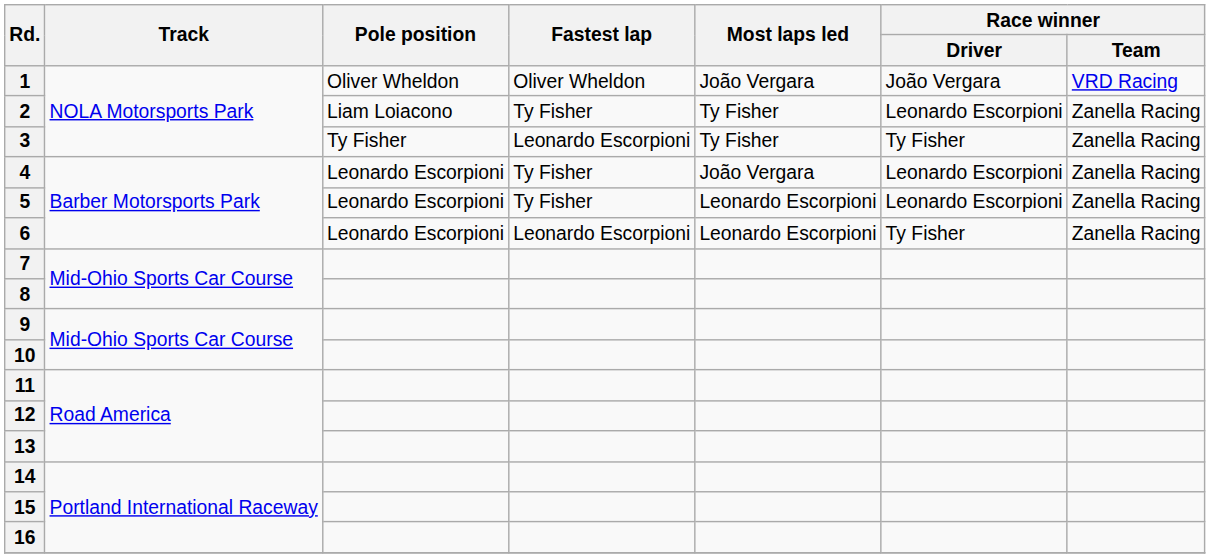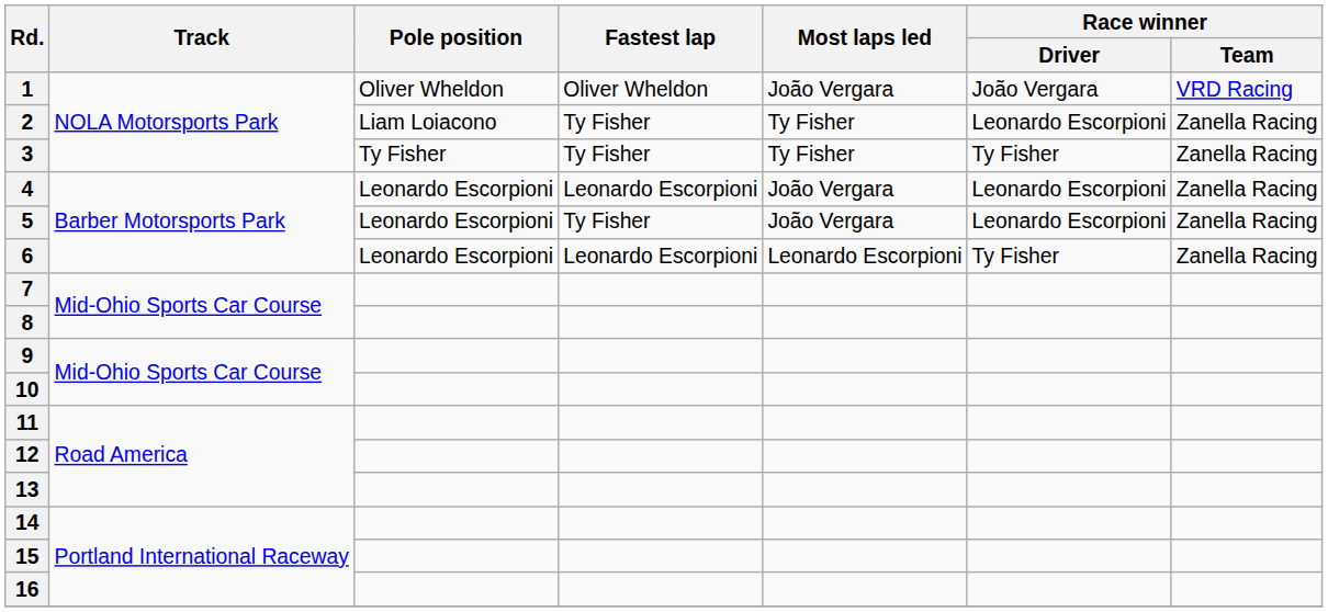3 | Fastest lap: Leonardo Escorpioni -> Ty Fisher
4 | Fastest lap: Ty Fisher -> Leonardo Escorpioni
5 | Most laps led: Leonardo Escorpioni -> João Vergara
